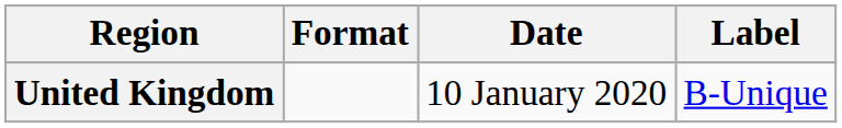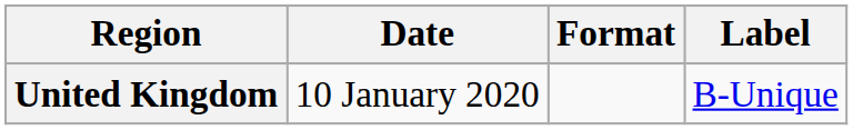columns swapped: Date <-> Format
